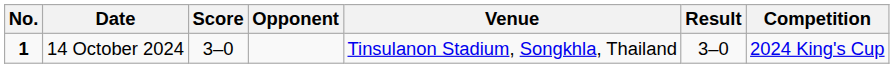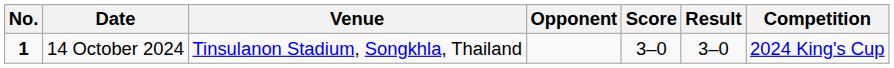columns swapped: Venue <-> Score
